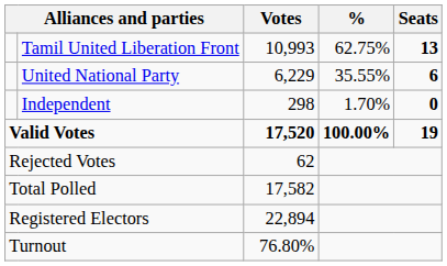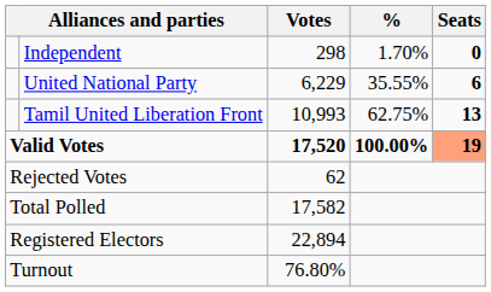rows swapped: Tamil United Liberation Front <-> Independent
Valid Votes | Seats: no background -> lightsalmon background
